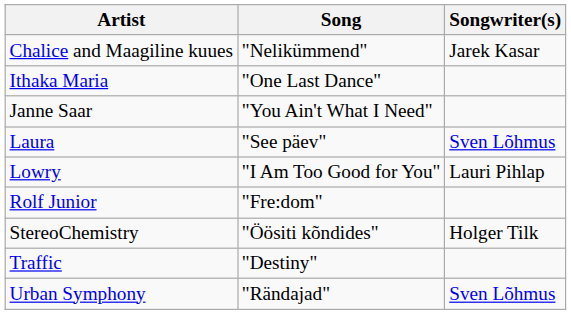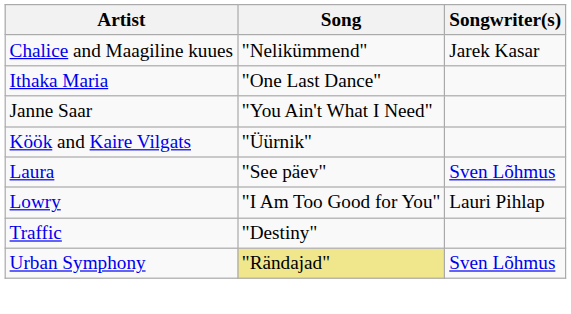+ row: Köök and Kaire Vilgats | "Üürnik"
- row: Rolf Junior | "Fre:dom"
- row: StereoChemistry | "Öösiti kõndides" | Holger Tilk
Urban Symphony | Song: no background -> khaki background
